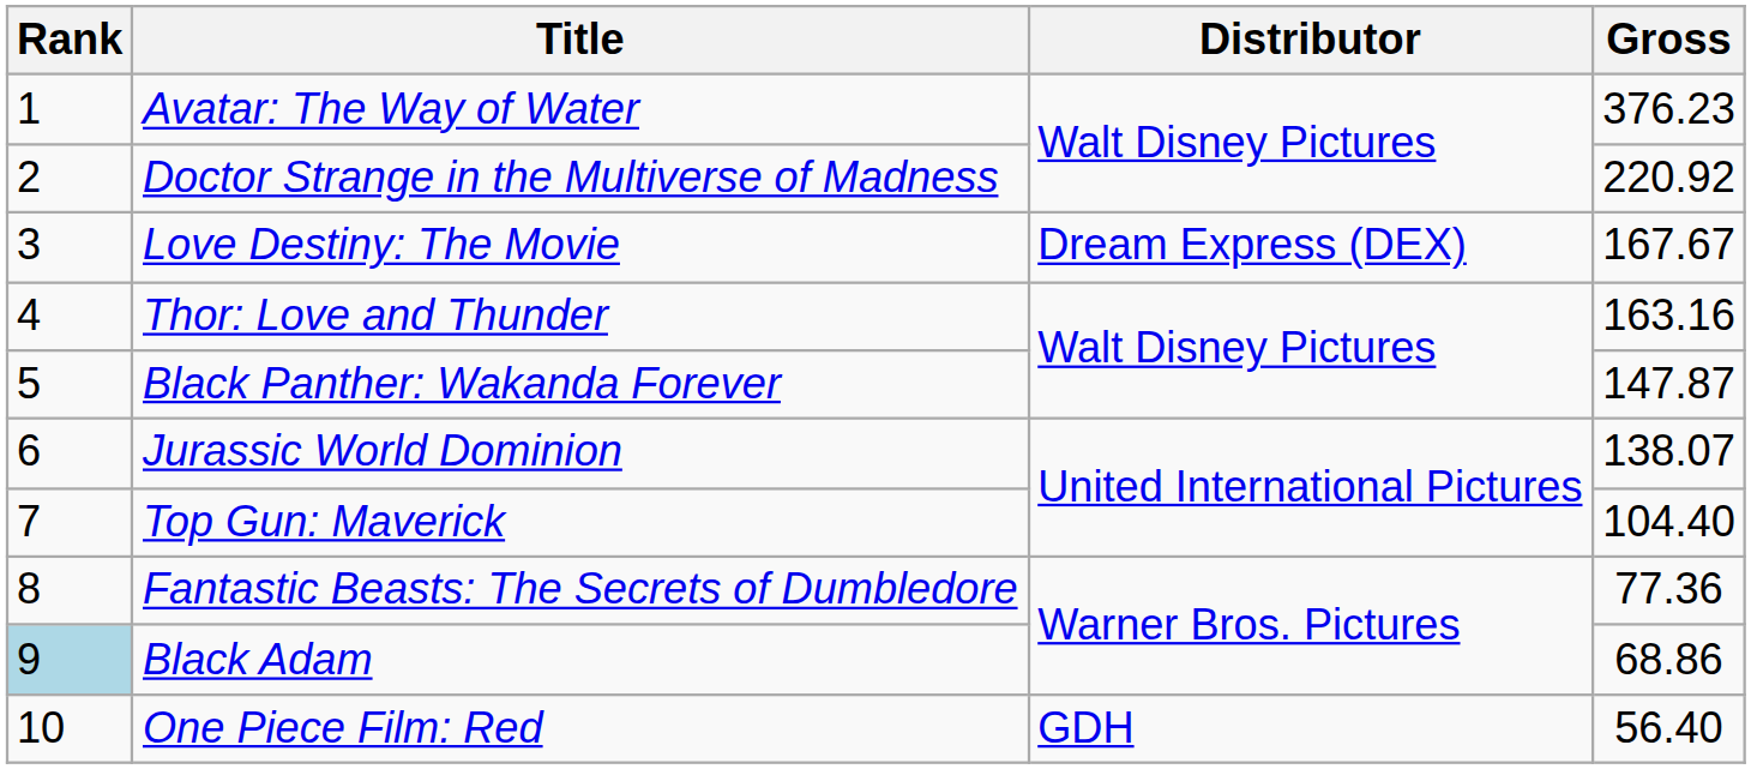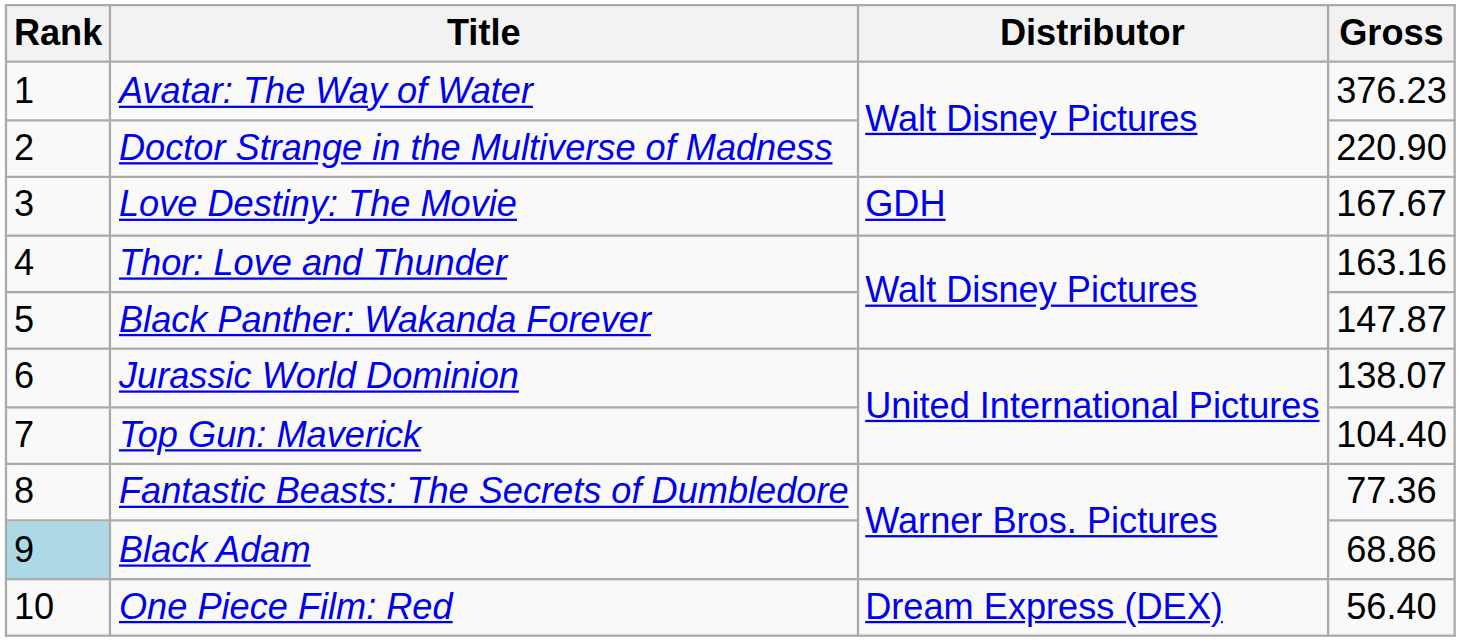Doctor Strange in the Multiverse of Madness | Gross: 220.92 -> 220.90
Love Destiny: The Movie | Distributor: Dream Express (DEX) -> GDH
One Piece Film: Red | Distributor: GDH -> Dream Express (DEX)
